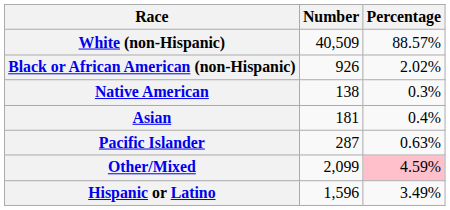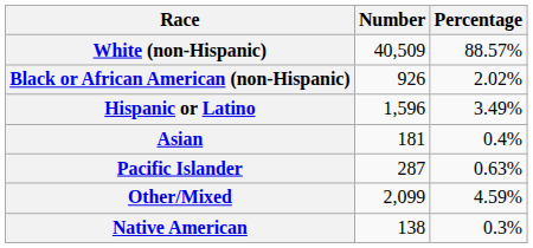rows swapped: Native American <-> Hispanic or Latino
Other/Mixed | Percentage: pink background -> no background
